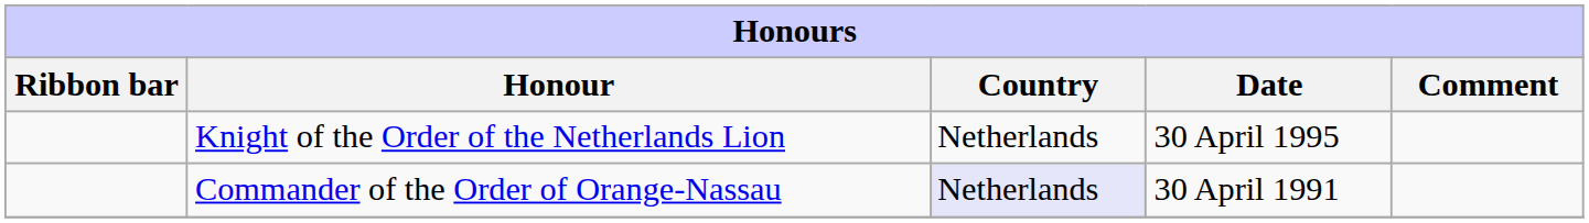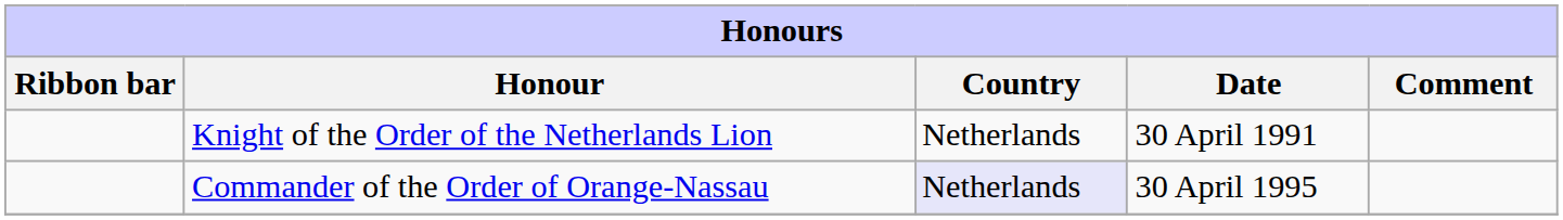Knight of the Order of the Netherlands Lion | Date: 30 April 1995 -> 30 April 1991
Commander of the Order of Orange-Nassau | Date: 30 April 1991 -> 30 April 1995
